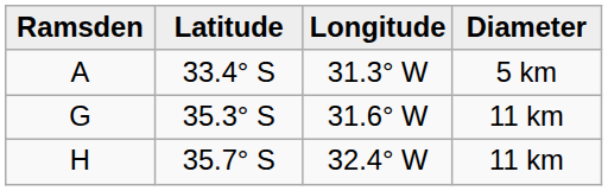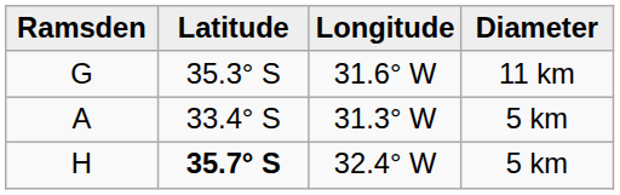rows swapped: A <-> G
H | Latitude: normal -> bold
H | Diameter: 11 km -> 5 km
